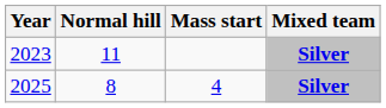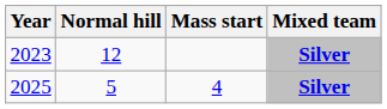2023 | Normal hill: 11 -> 12
2025 | Normal hill: 8 -> 5
